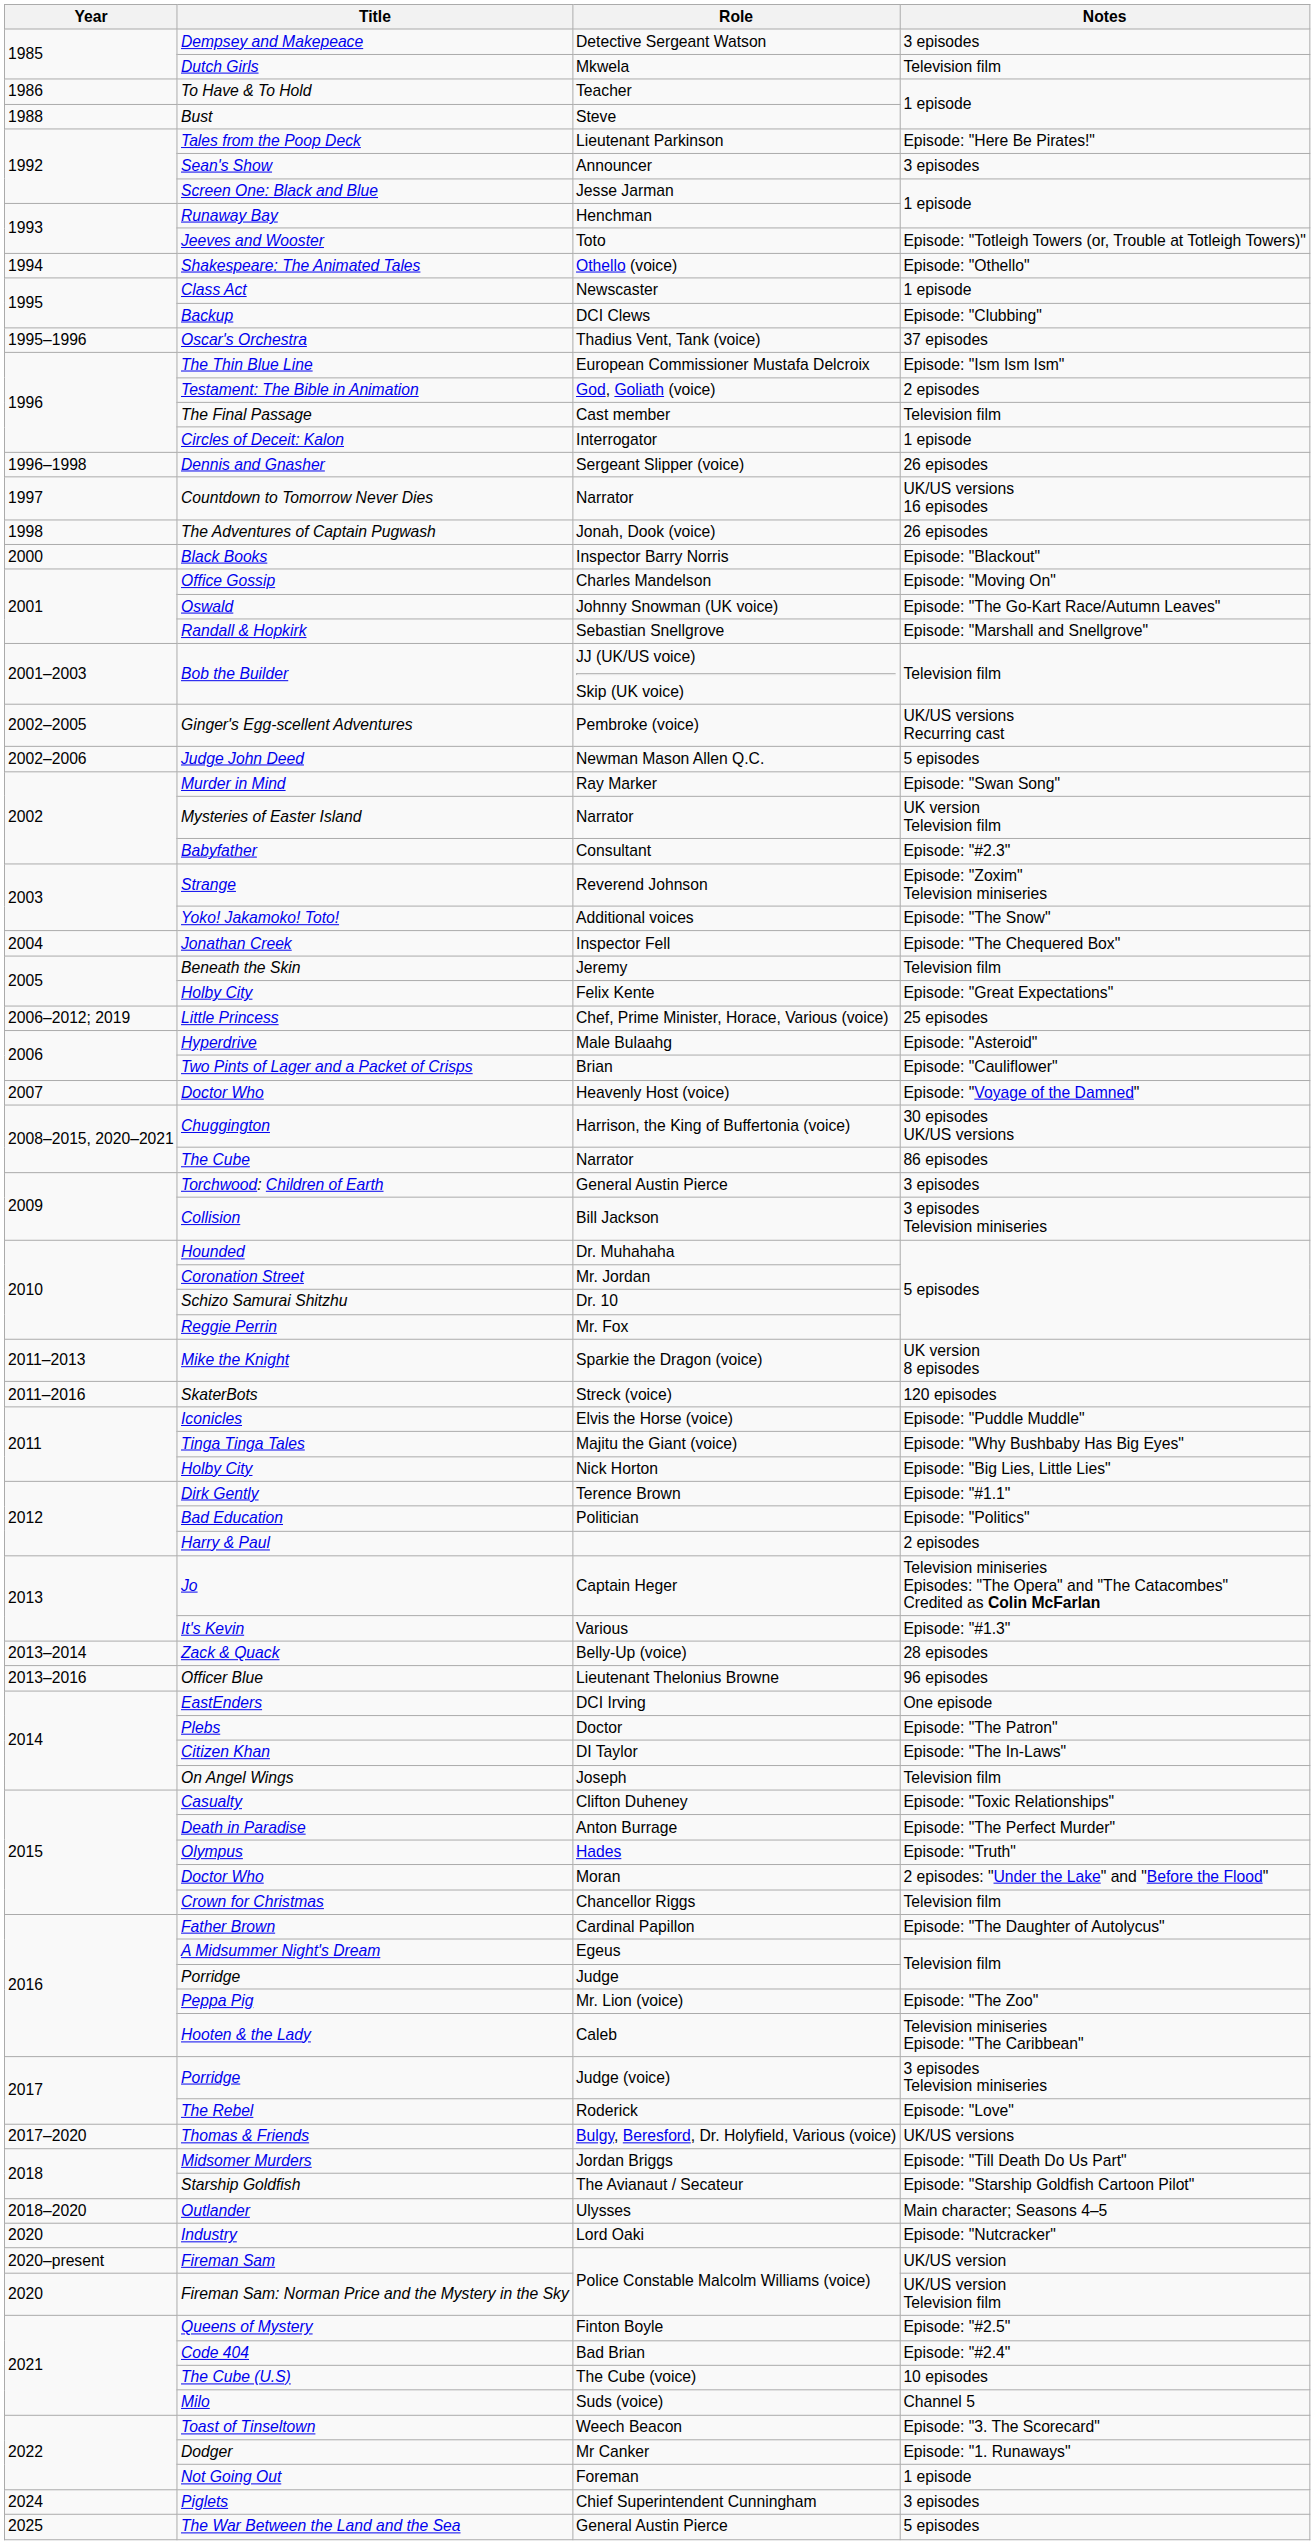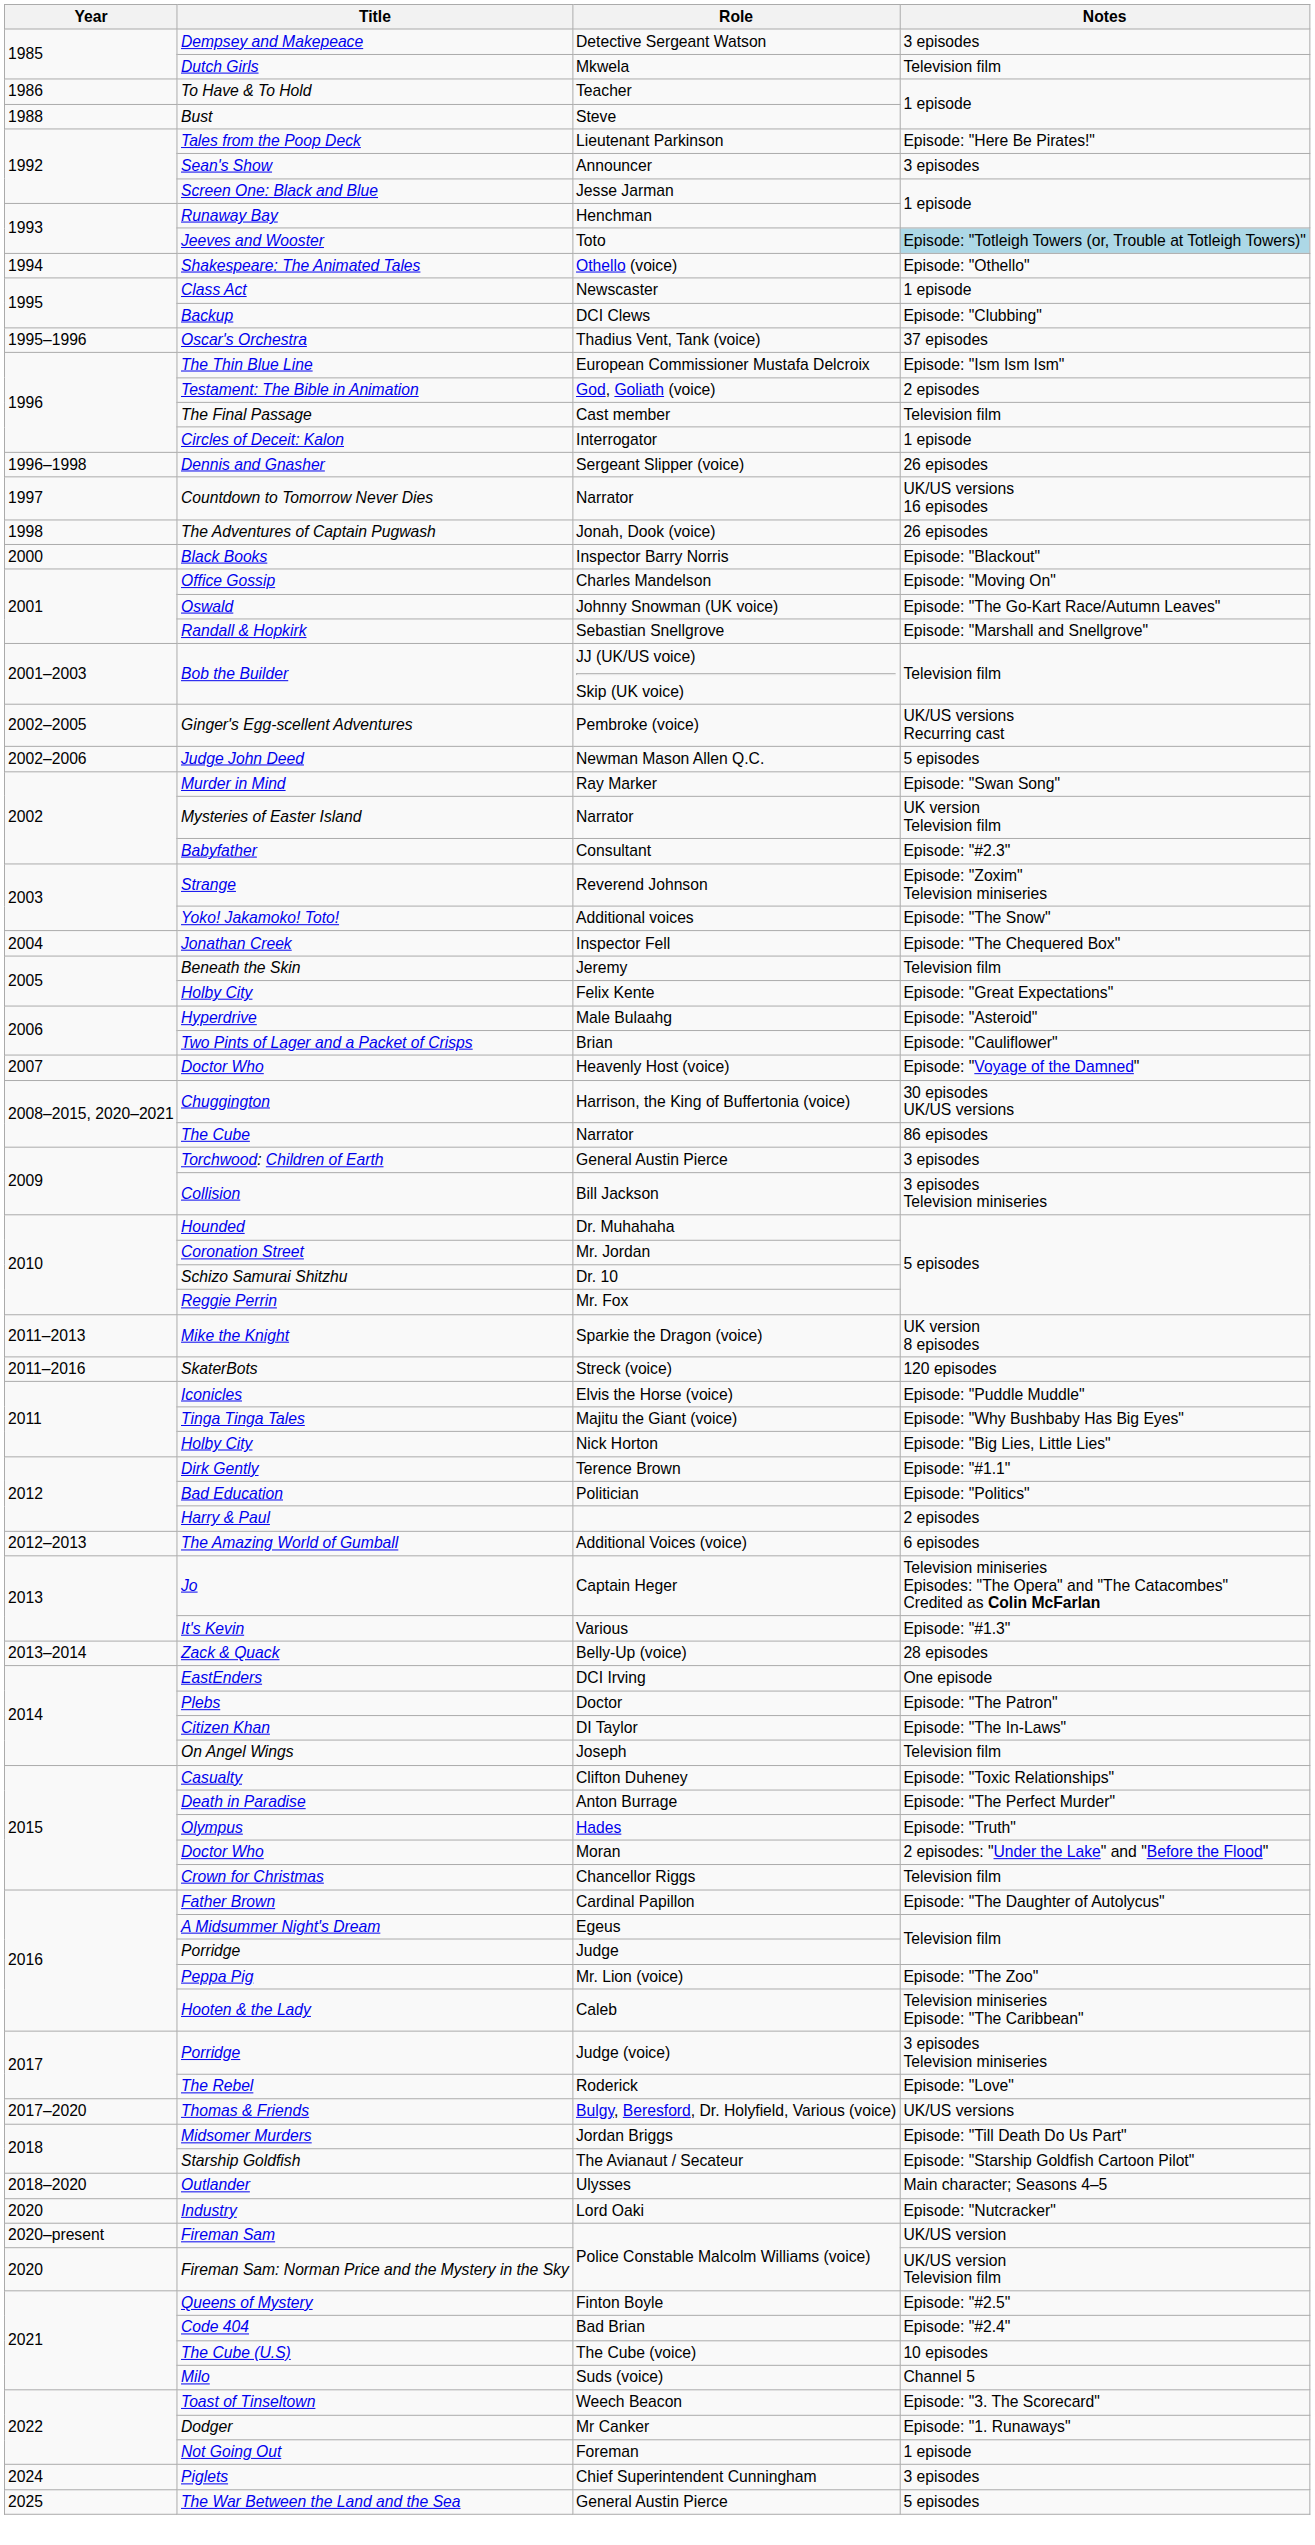Jeeves and Wooster | Notes: no background -> lightblue background
- row: 2006–2012; 2019 | Little Princess | Chef, Prime Minister, Horace, Various (voice) | 25 episodes
+ row: 2012–2013 | The Amazing World of Gumball | Additional Voices (voice) | 6 episodes
- row: 2013–2016 | Officer Blue | Lieutenant Thelonius Browne | 96 episodes
